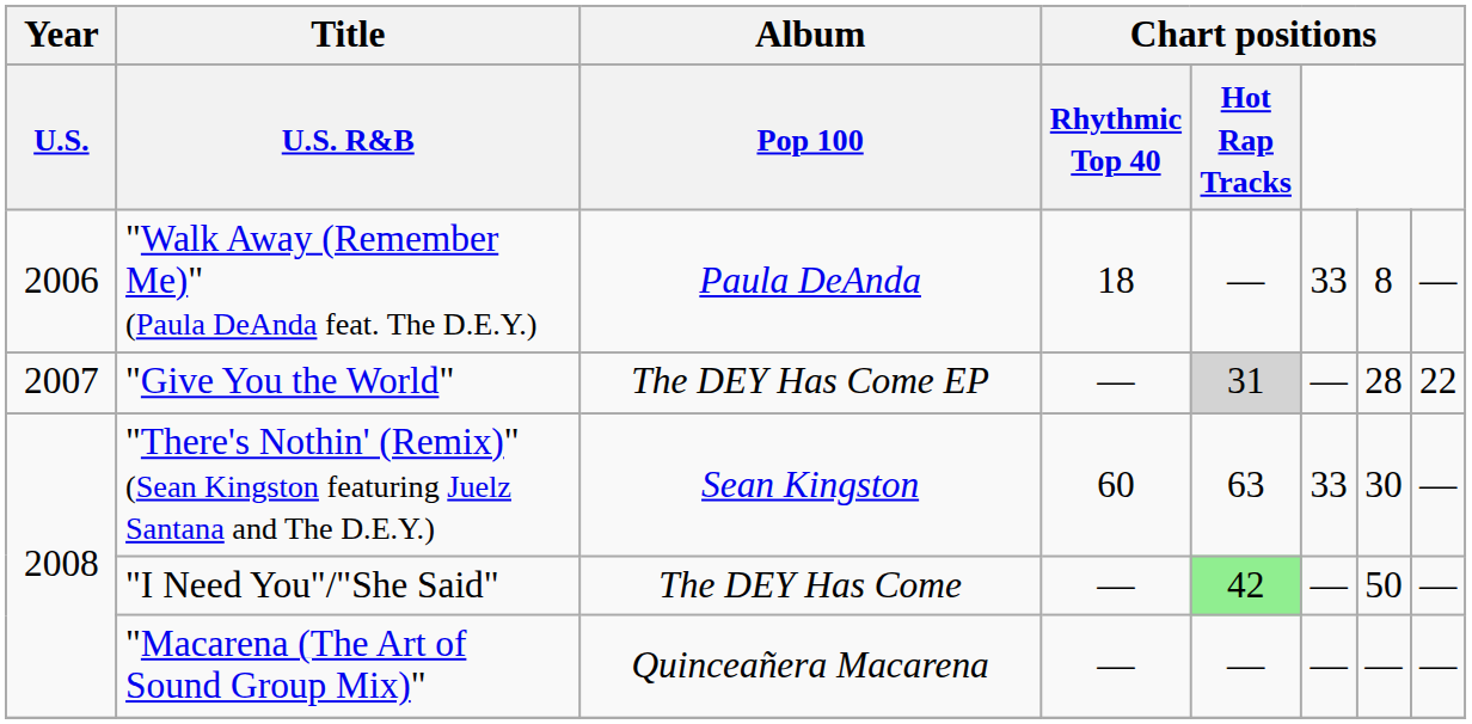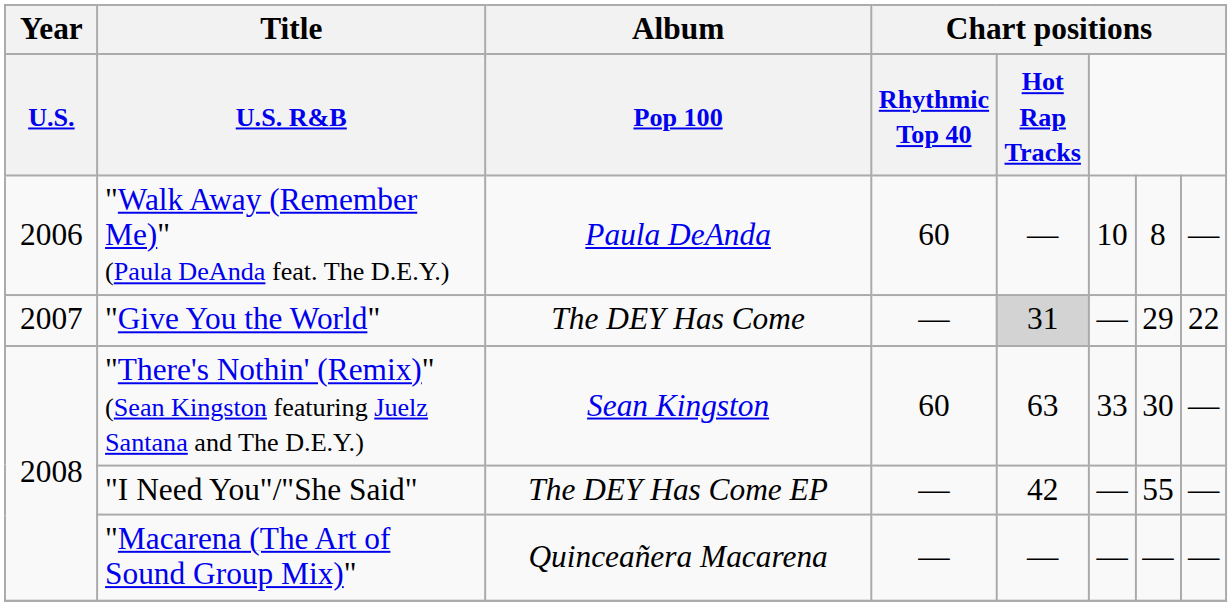"Walk Away (Remember Me)" (Paula DeAnda feat. The D.E.Y.) | column 4: 18 -> 60
"Walk Away (Remember Me)" (Paula DeAnda feat. The D.E.Y.) | column 6: 33 -> 10
"Give You the World" | Album: The DEY Has Come EP -> The DEY Has Come
"Give You the World" | column 7: 28 -> 29
"I Need You"/"She Said" | Album: The DEY Has Come -> The DEY Has Come EP
"I Need You"/"She Said" | column 5: lightgreen background -> no background
"I Need You"/"She Said" | column 7: 50 -> 55
